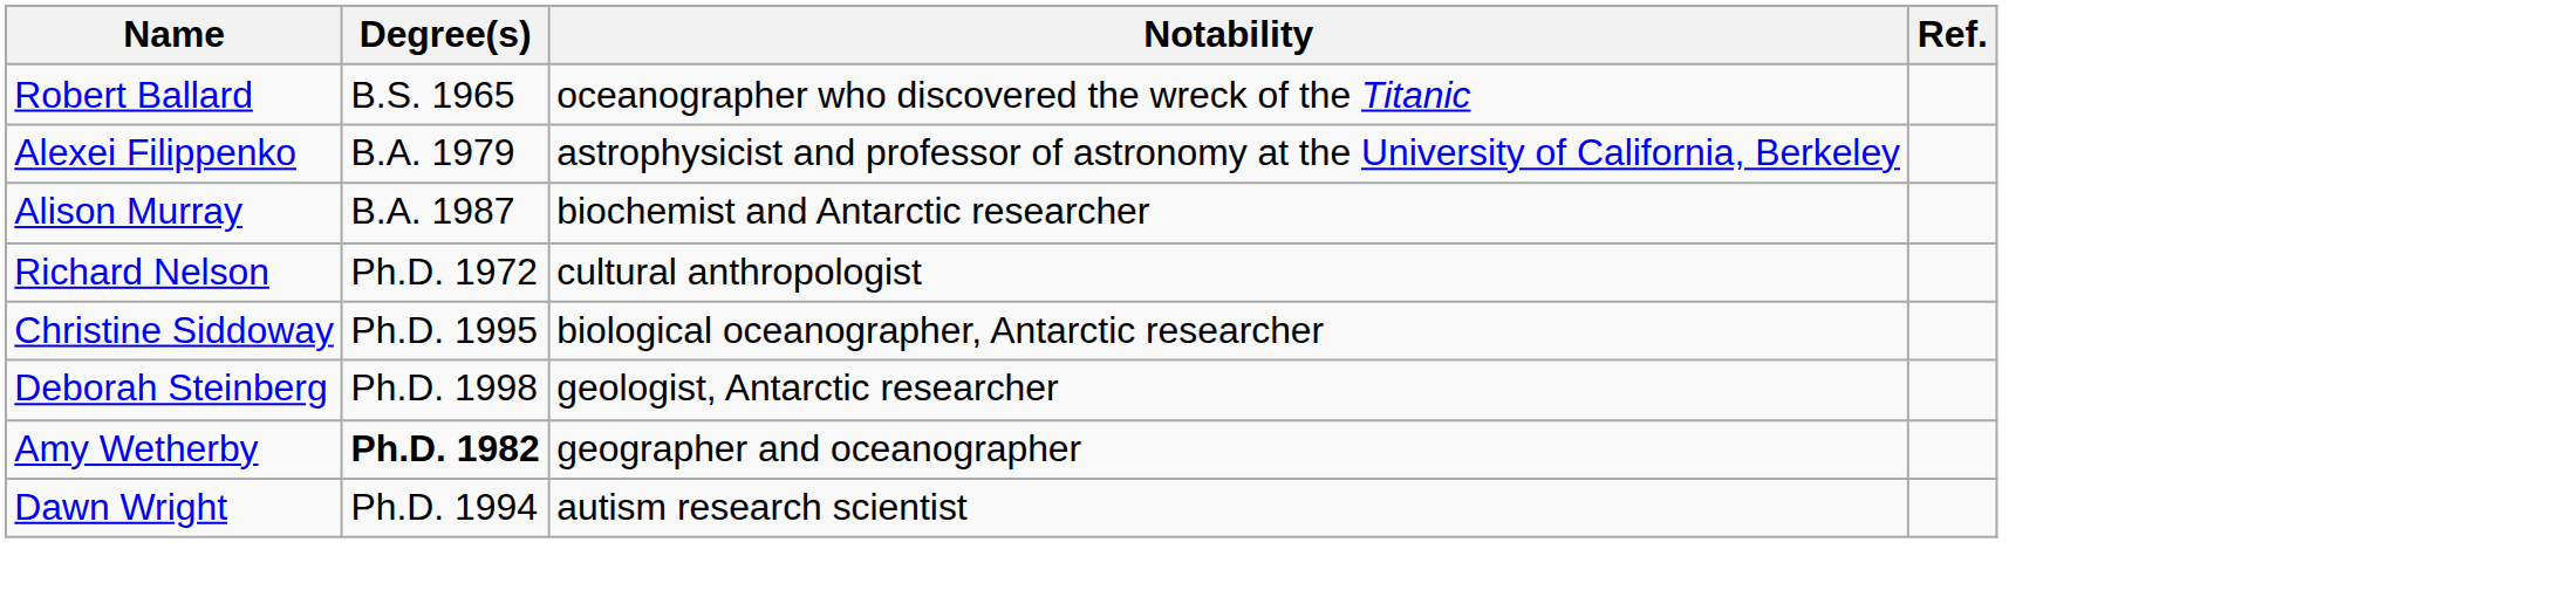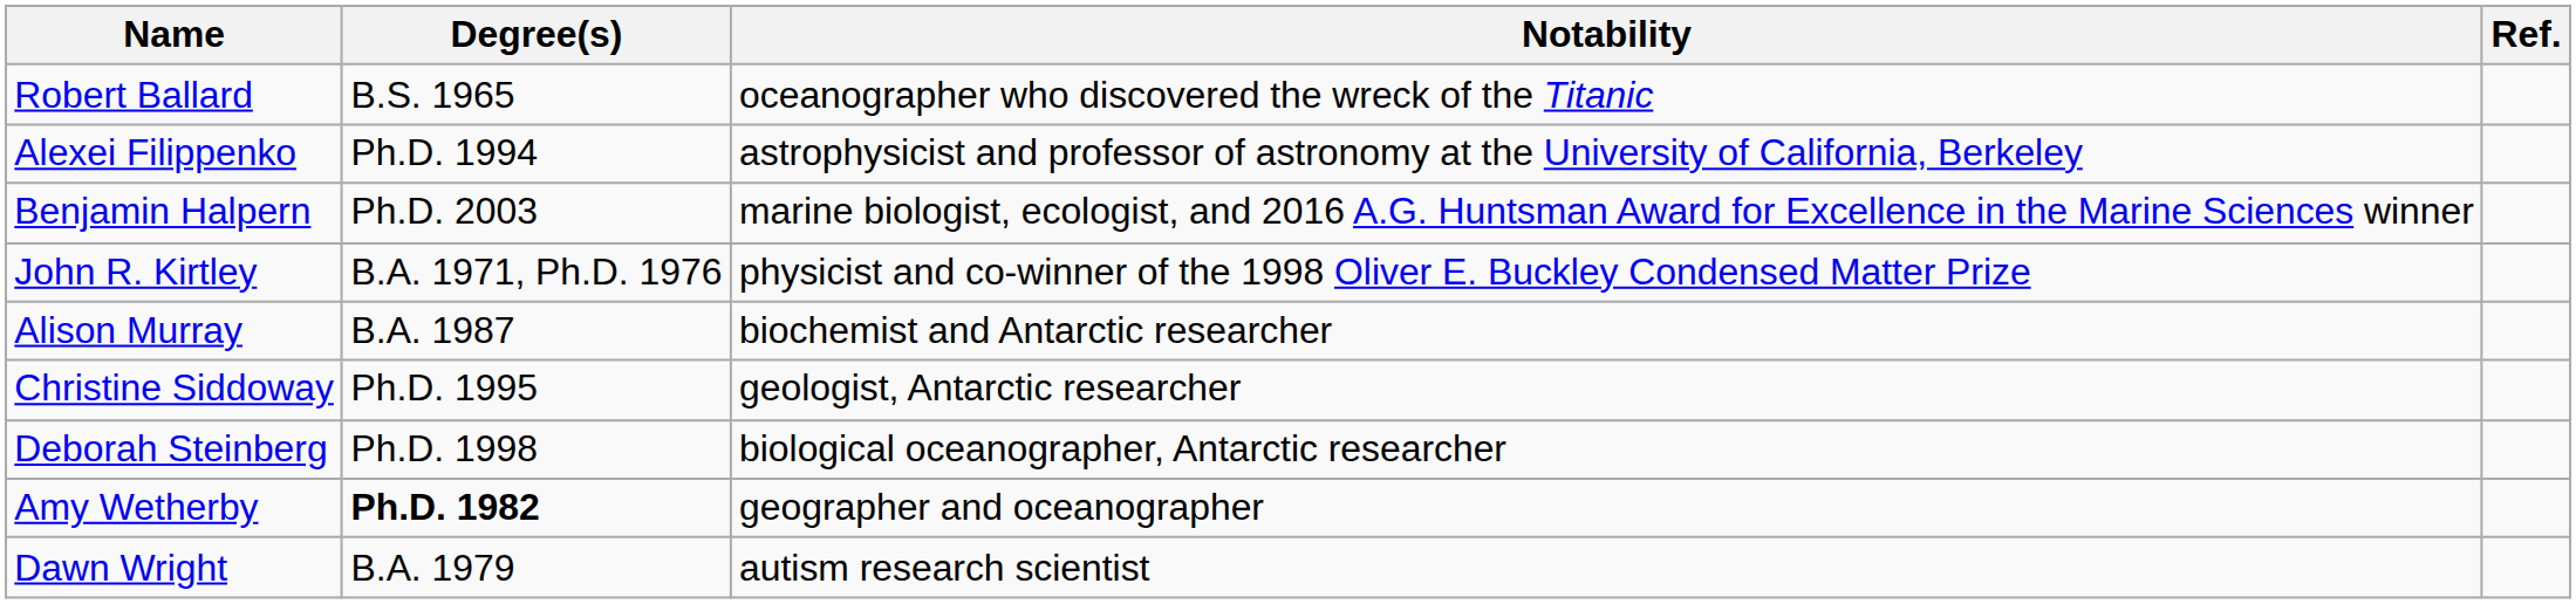Alexei Filippenko | Degree(s): B.A. 1979 -> Ph.D. 1994
+ row: Benjamin Halpern | Ph.D. 2003 | marine biologist, ecologist, and 2016 A.G. Huntsman Award for Excellence in the Marine Sciences winner
+ row: John R. Kirtley | B.A. 1971, Ph.D. 1976 | physicist and co-winner of the 1998 Oliver E. Buckley Condensed Matter Prize
- row: Richard Nelson | Ph.D. 1972 | cultural anthropologist
Christine Siddoway | Notability: biological oceanographer, Antarctic researcher -> geologist, Antarctic researcher
Deborah Steinberg | Notability: geologist, Antarctic researcher -> biological oceanographer, Antarctic researcher
Dawn Wright | Degree(s): Ph.D. 1994 -> B.A. 1979
